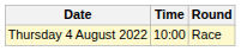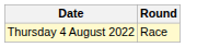- column: Time | 10:00
